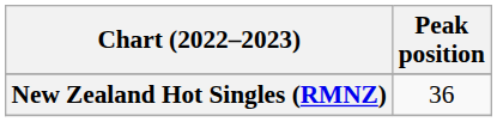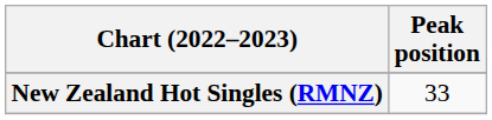New Zealand Hot Singles (RMNZ) | Peak position: 36 -> 33
